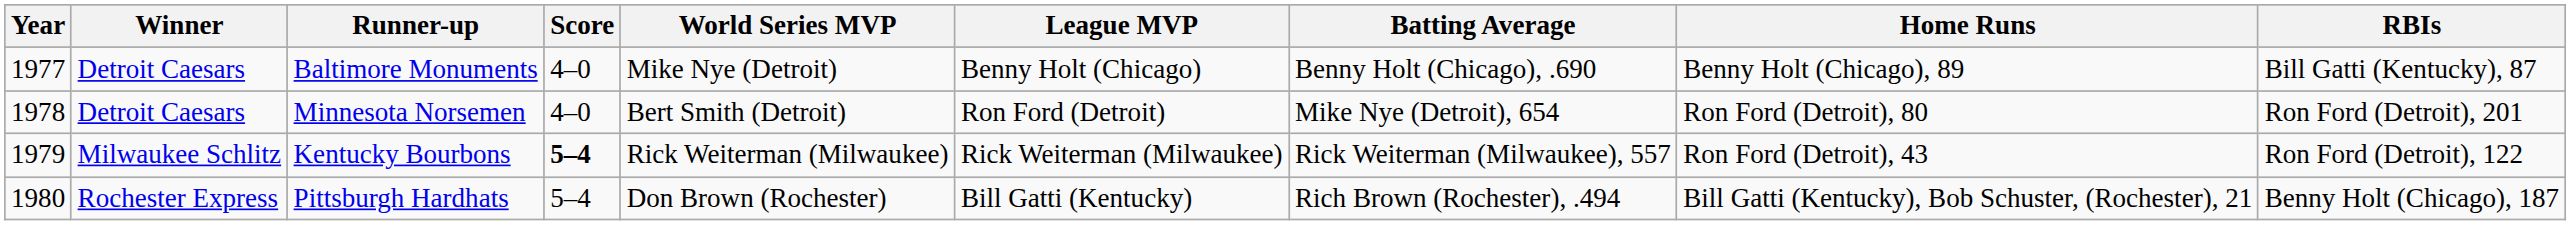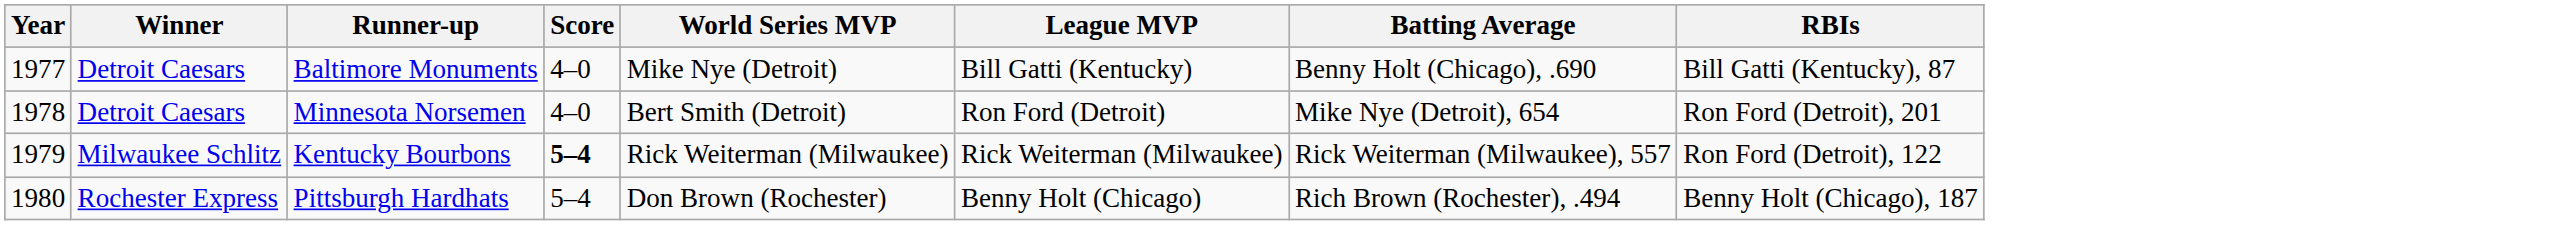- column: Home Runs | Benny Holt (Chicago), 89 | Ron Ford (Detroit), 80 | Ron Ford (Detroit), 43 | Bill Gatti (Kentucky), Bob Schuster, (Rochester), 21
Baltimore Monuments | League MVP: Benny Holt (Chicago) -> Bill Gatti (Kentucky)
Pittsburgh Hardhats | League MVP: Bill Gatti (Kentucky) -> Benny Holt (Chicago)
